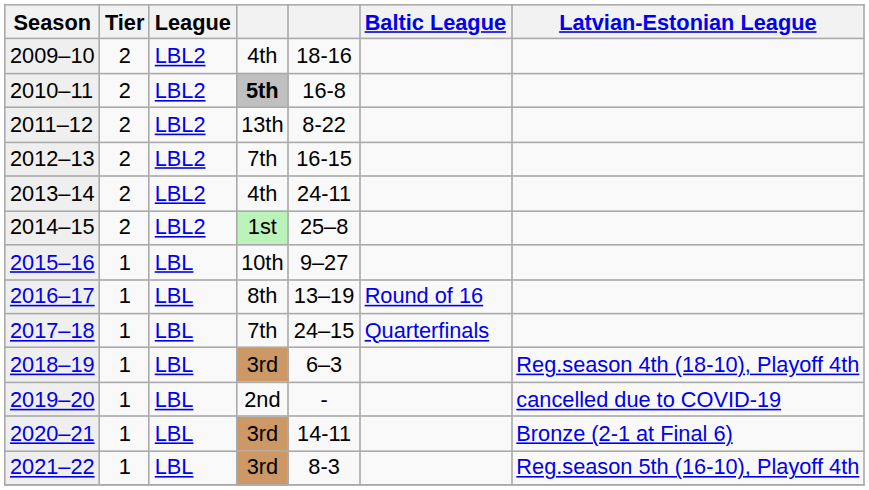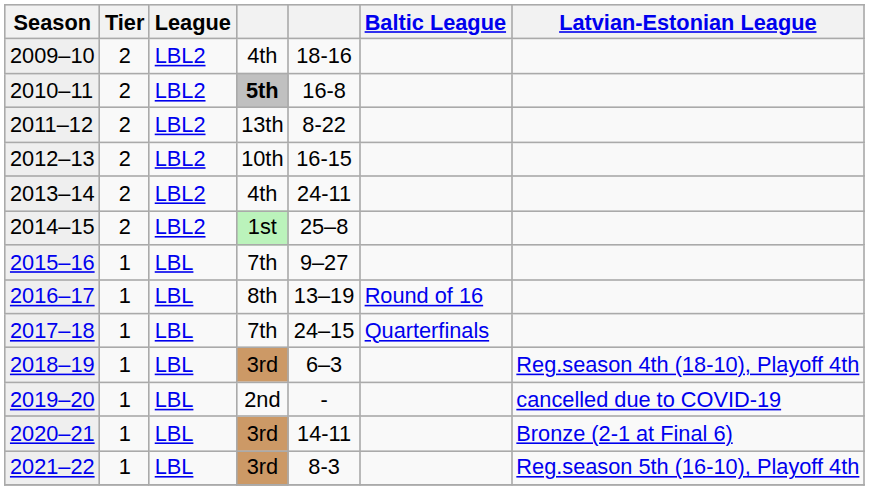2012–13 | column 4: 7th -> 10th
2015–16 | column 4: 10th -> 7th
